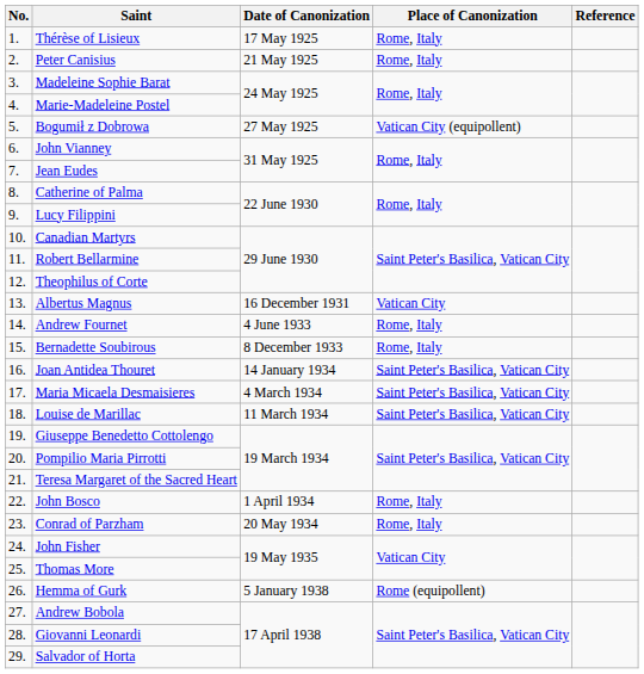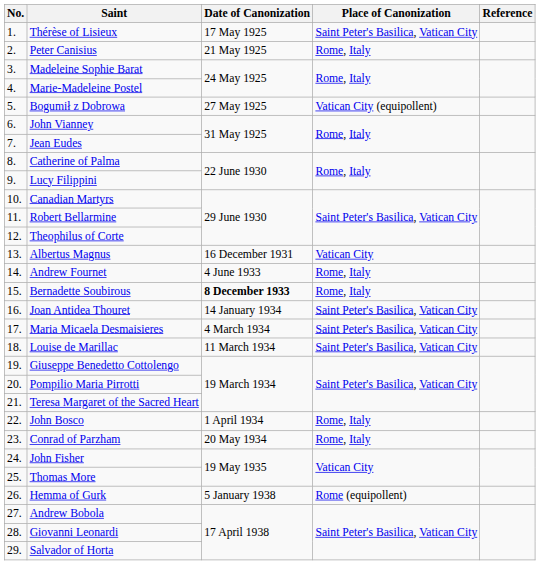Thérèse of Lisieux | Place of Canonization: Rome, Italy -> Saint Peter's Basilica, Vatican City
Bernadette Soubirous | Date of Canonization: normal -> bold
